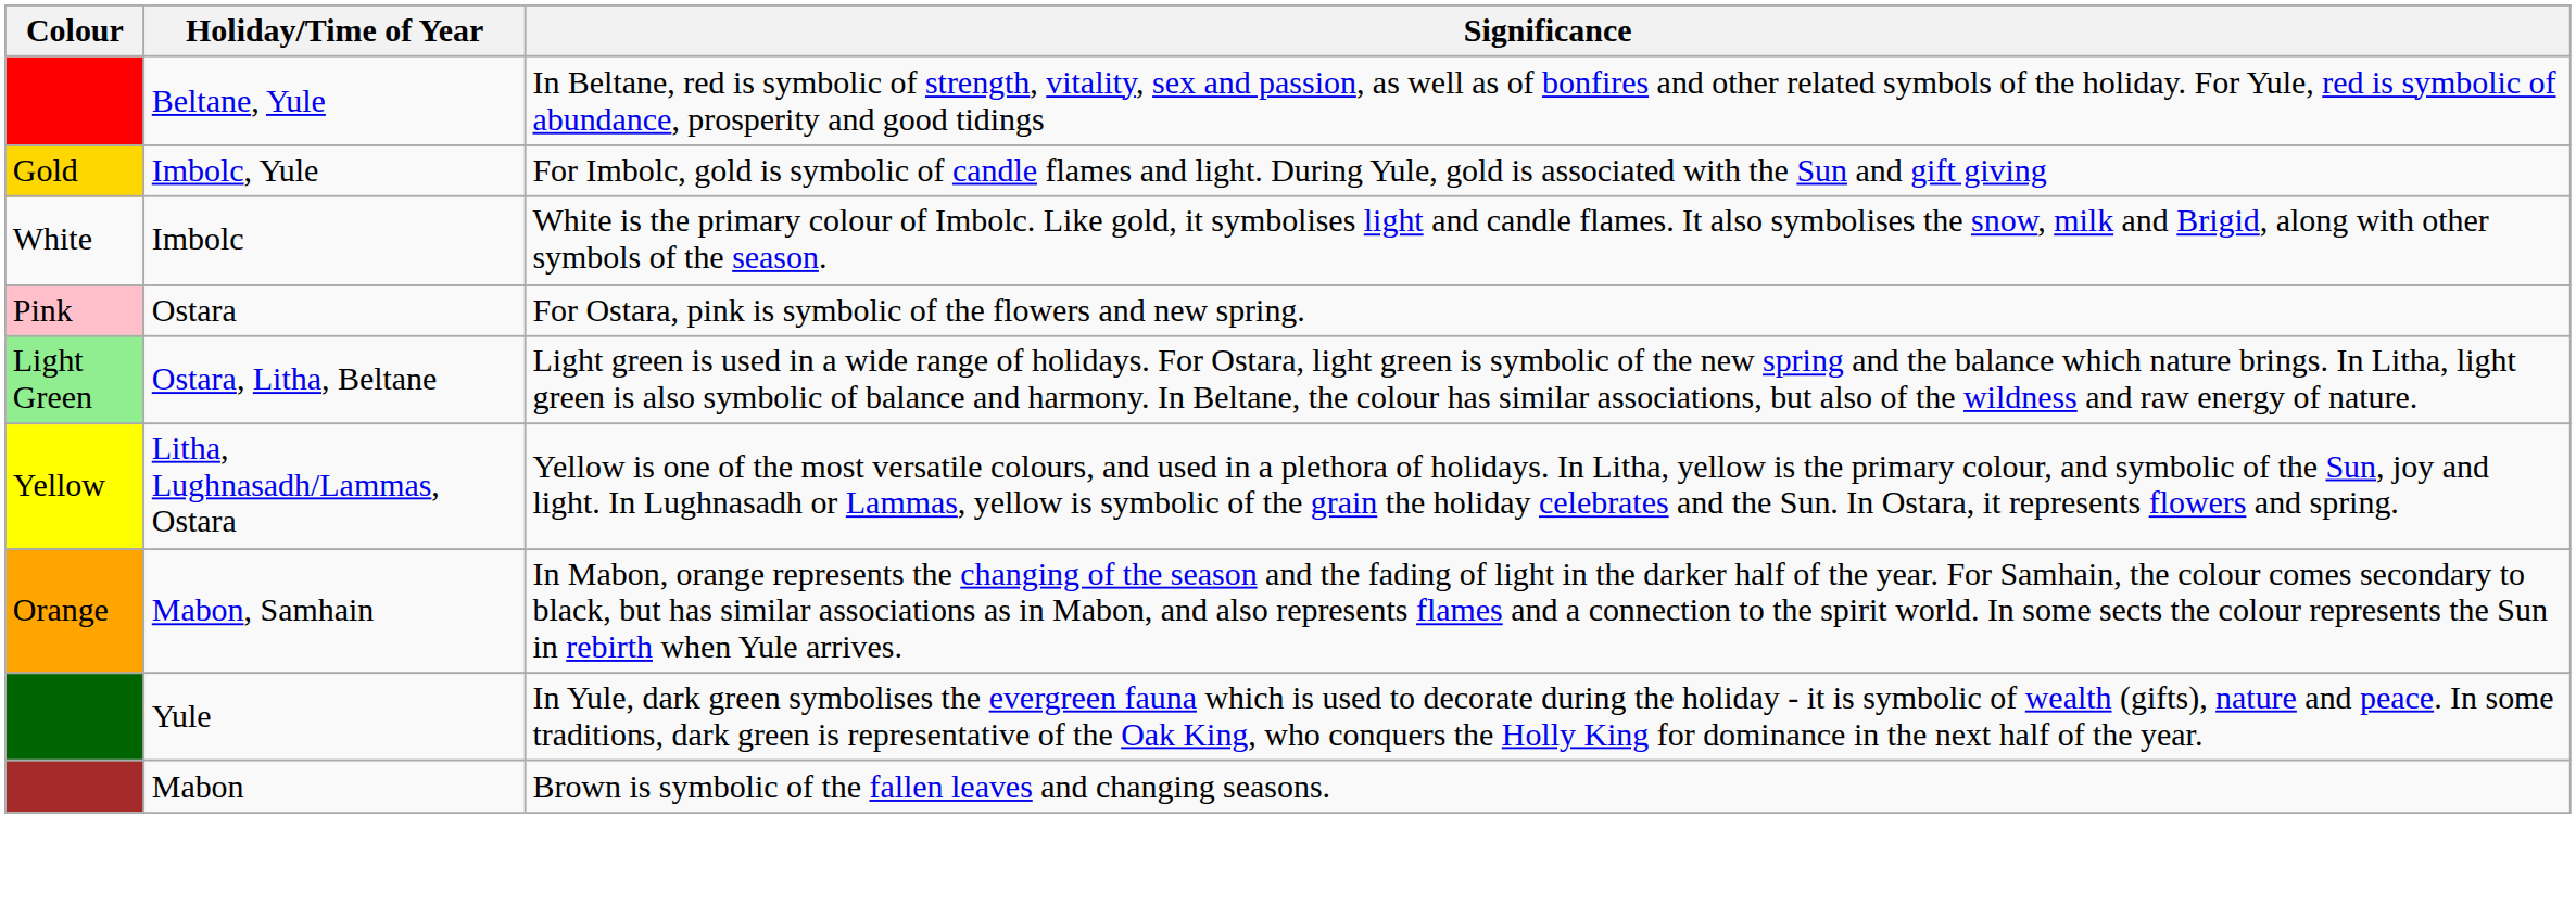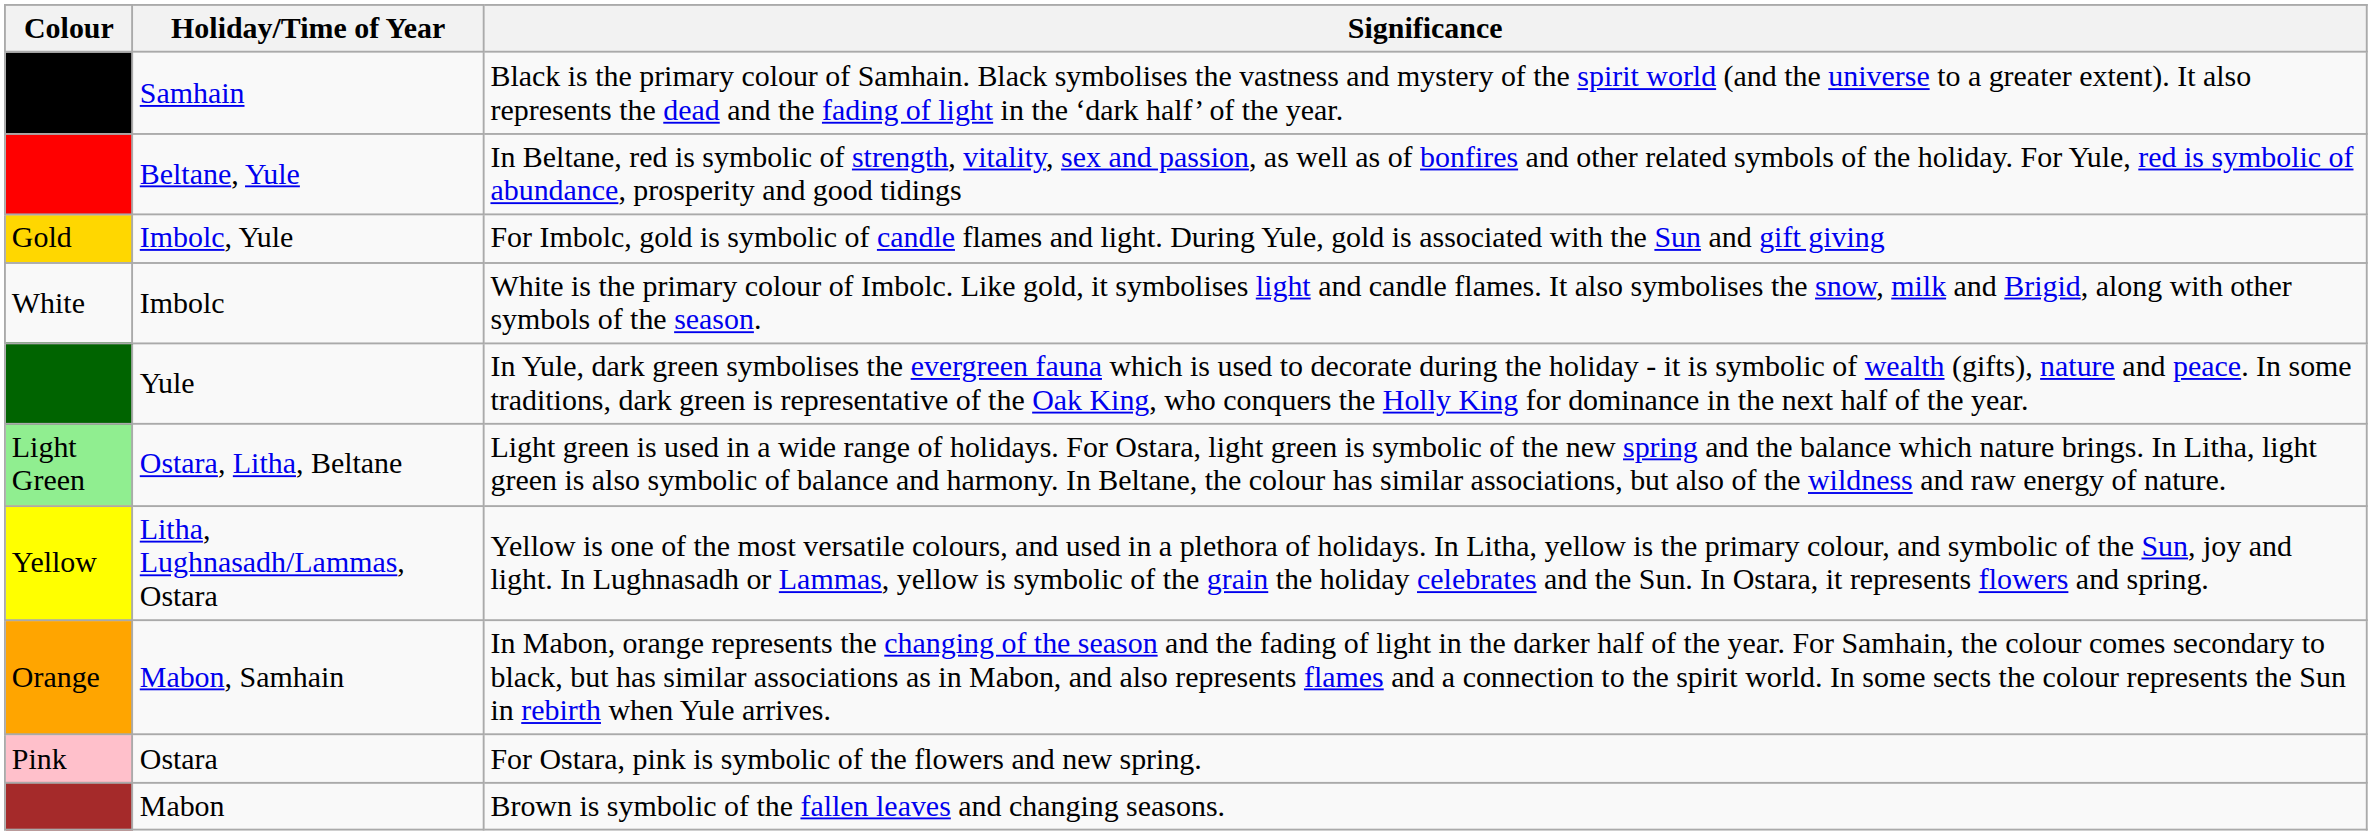+ row: | | Samhain | Black is the primary colour of Samhain. Black symbolises the vastness and mystery of the spirit world (and the universe to a greater extent). It also represents the dead and the fading of light in the ‘dark half’ of the year.
rows swapped: Yule <-> Ostara
